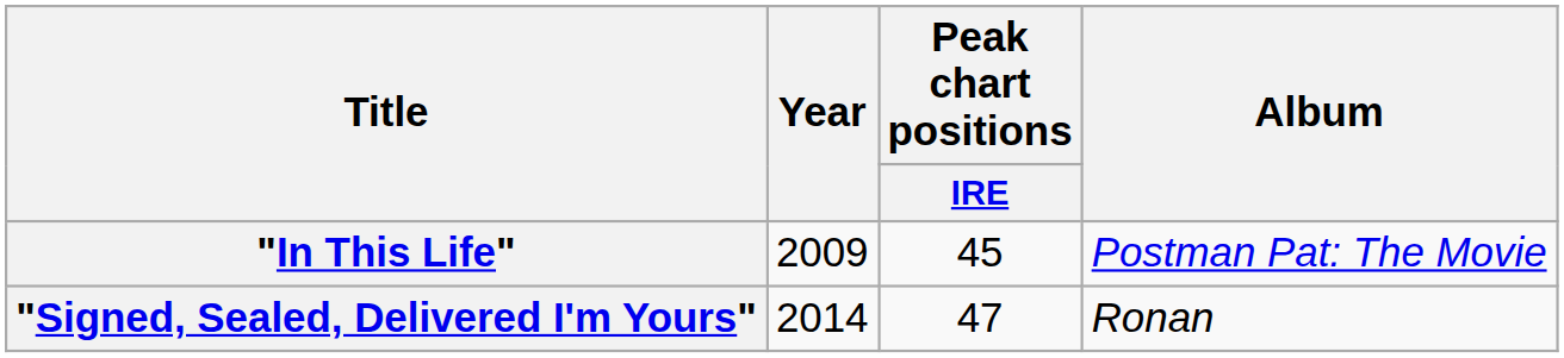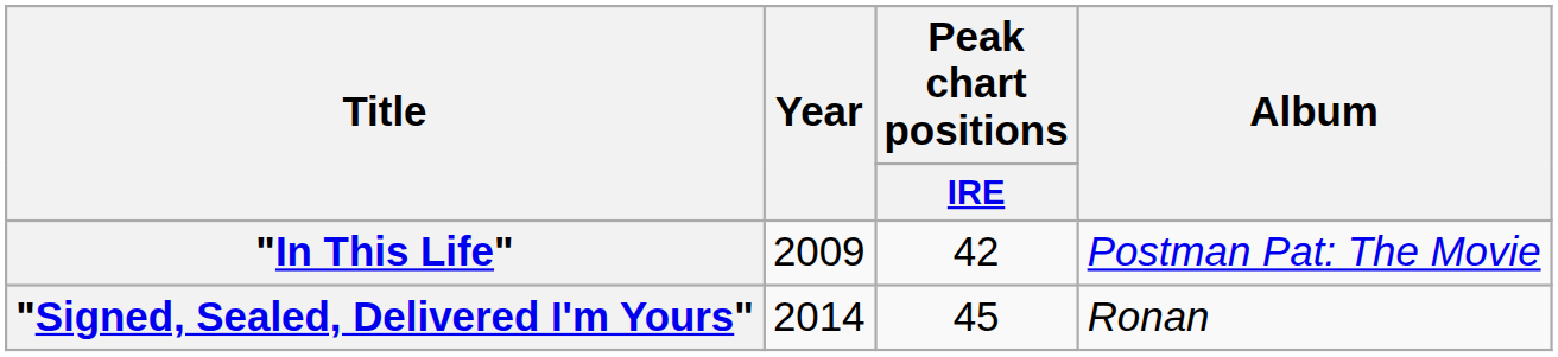"In This Life" | Peak chart positions / IRE: 45 -> 42
"Signed, Sealed, Delivered I'm Yours" | Peak chart positions / IRE: 47 -> 45
